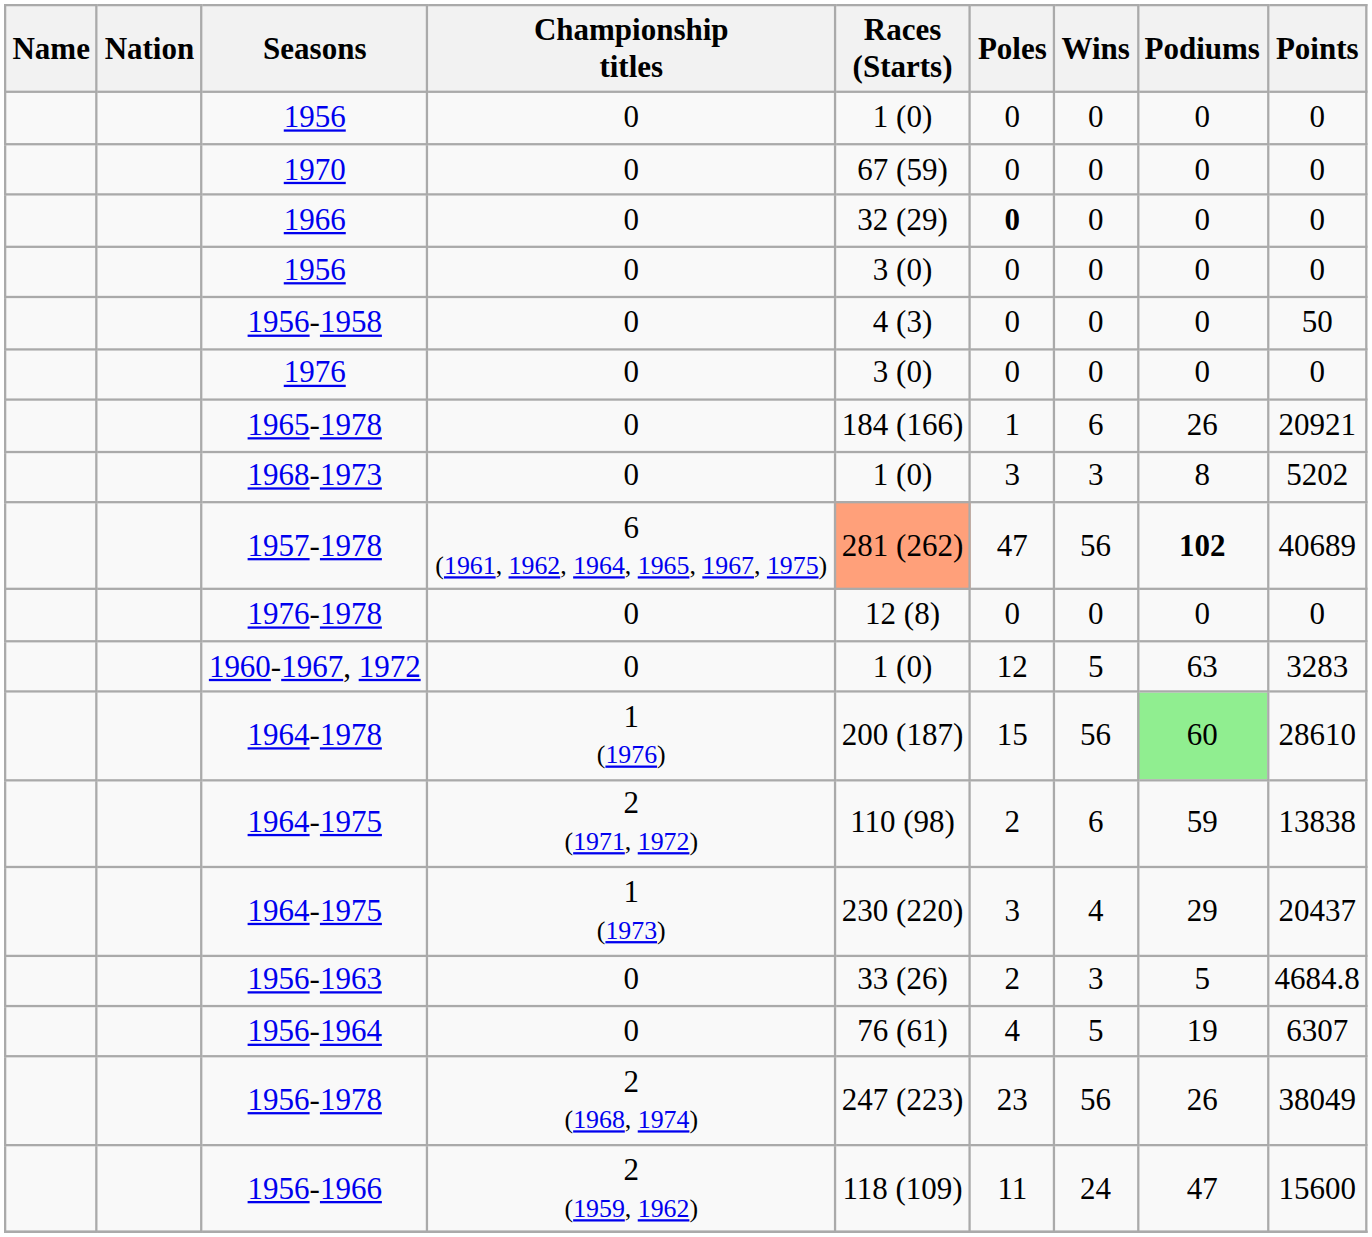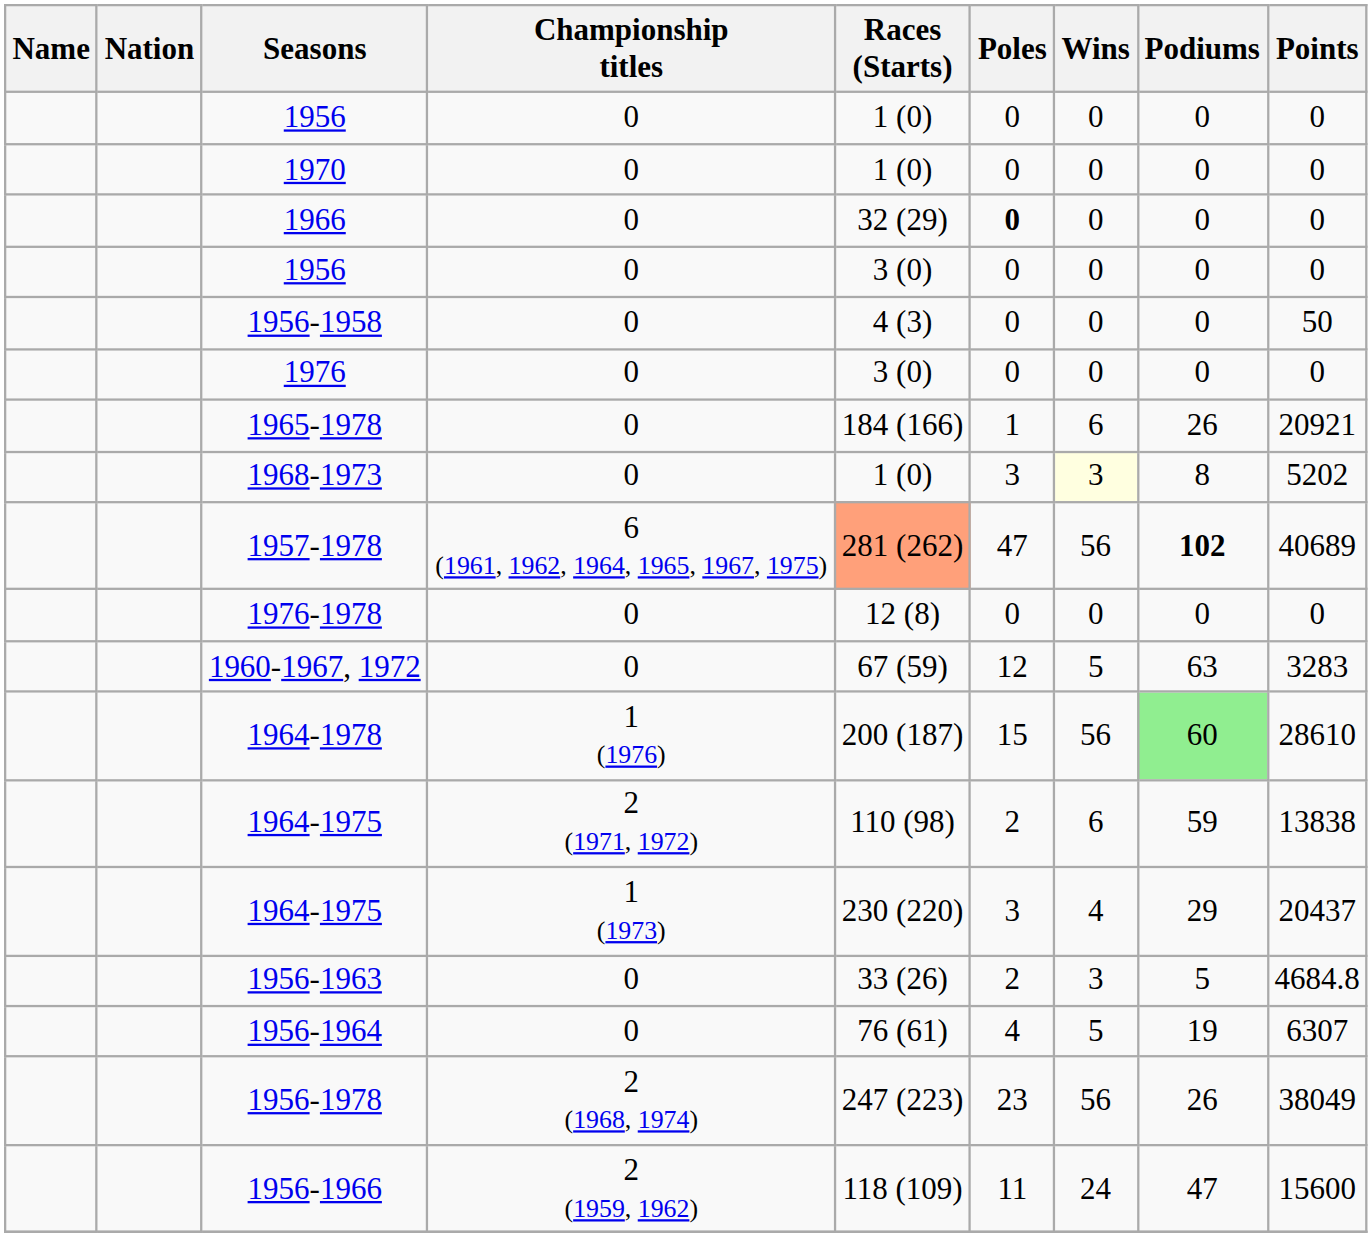1970 | Races (Starts): 67 (59) -> 1 (0)
1968-1973 | Wins: no background -> lightyellow background
1960-1967, 1972 | Races (Starts): 1 (0) -> 67 (59)
